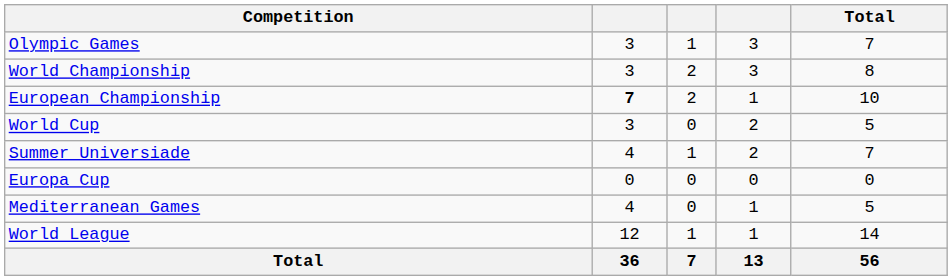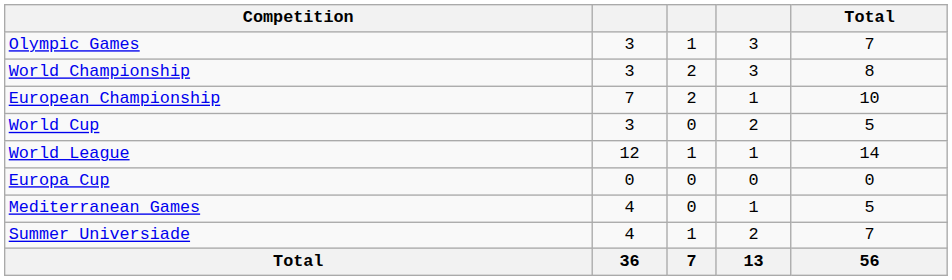European Championship | column 2: bold -> normal
rows swapped: World League <-> Summer Universiade
